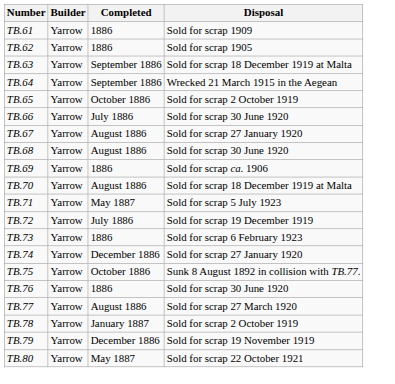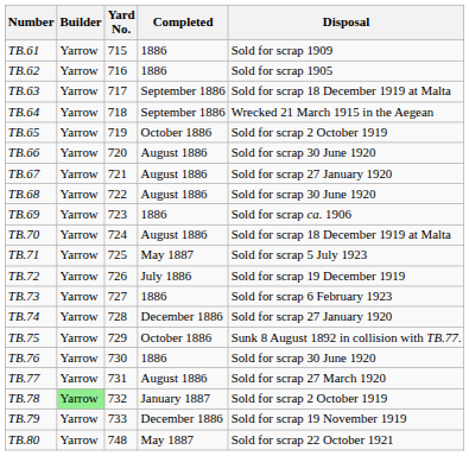+ column: Yard No. | 715 | 716 | 717 | 718 | 719 | 720 | 721 | 722 | 723 | 724 | 725 | 726 | 727 | 728 | 729 | 730 | 731 | 732 | 733 | 748
TB.66 | Completed: July 1886 -> August 1886
TB.78 | Builder: no background -> lightgreen background
